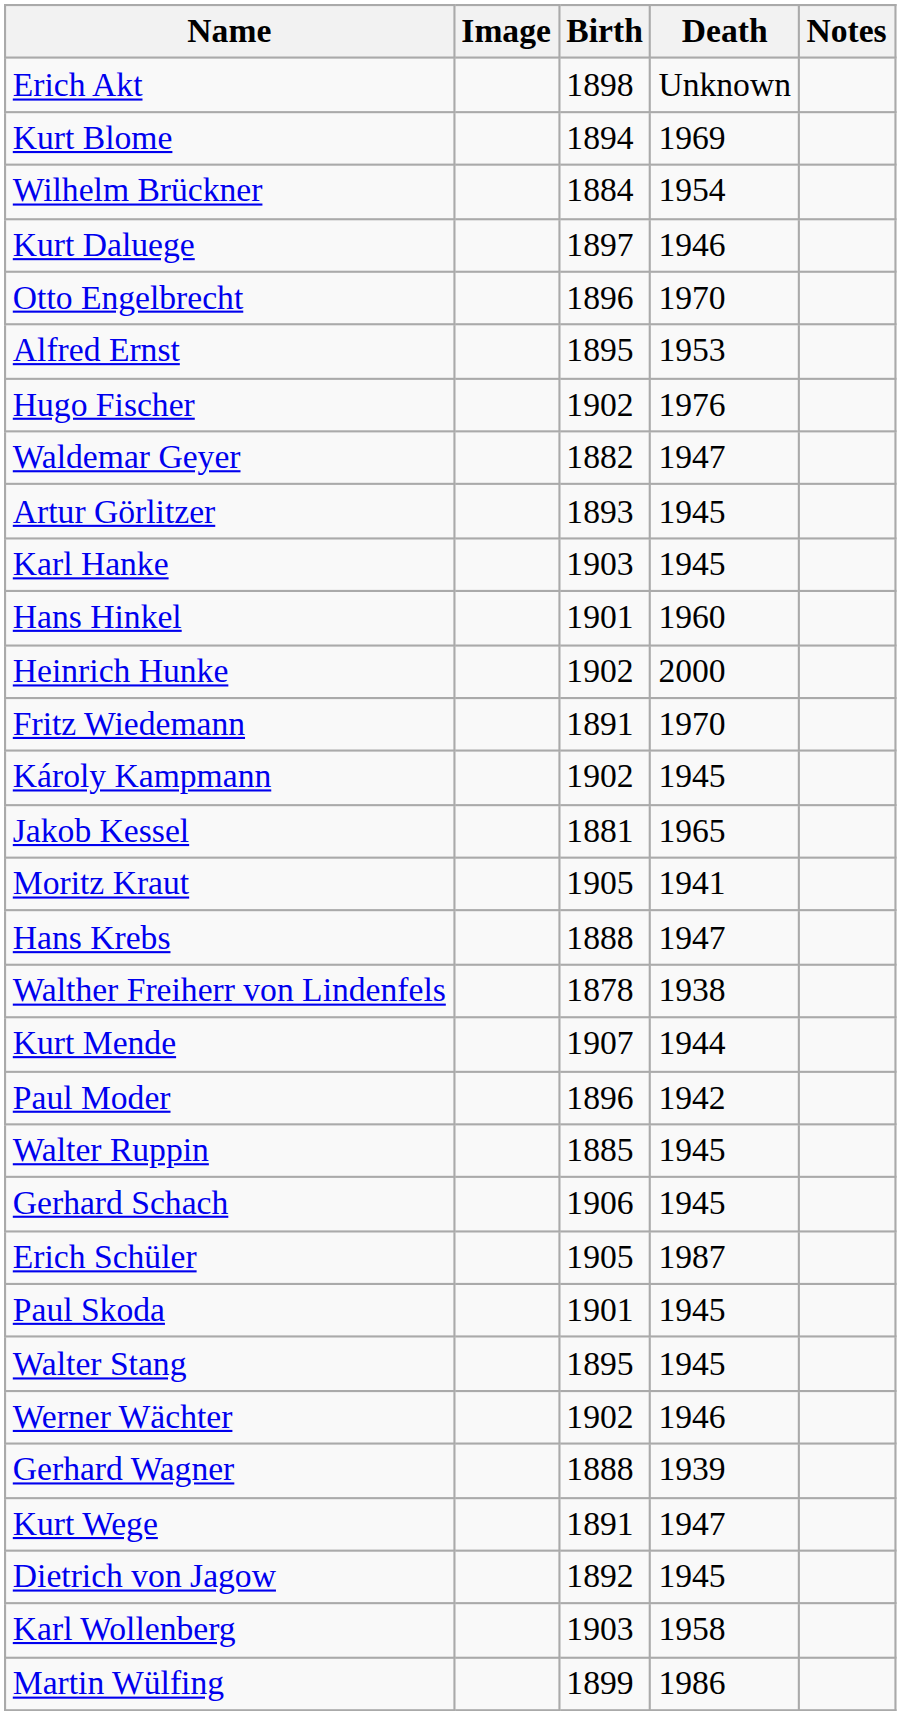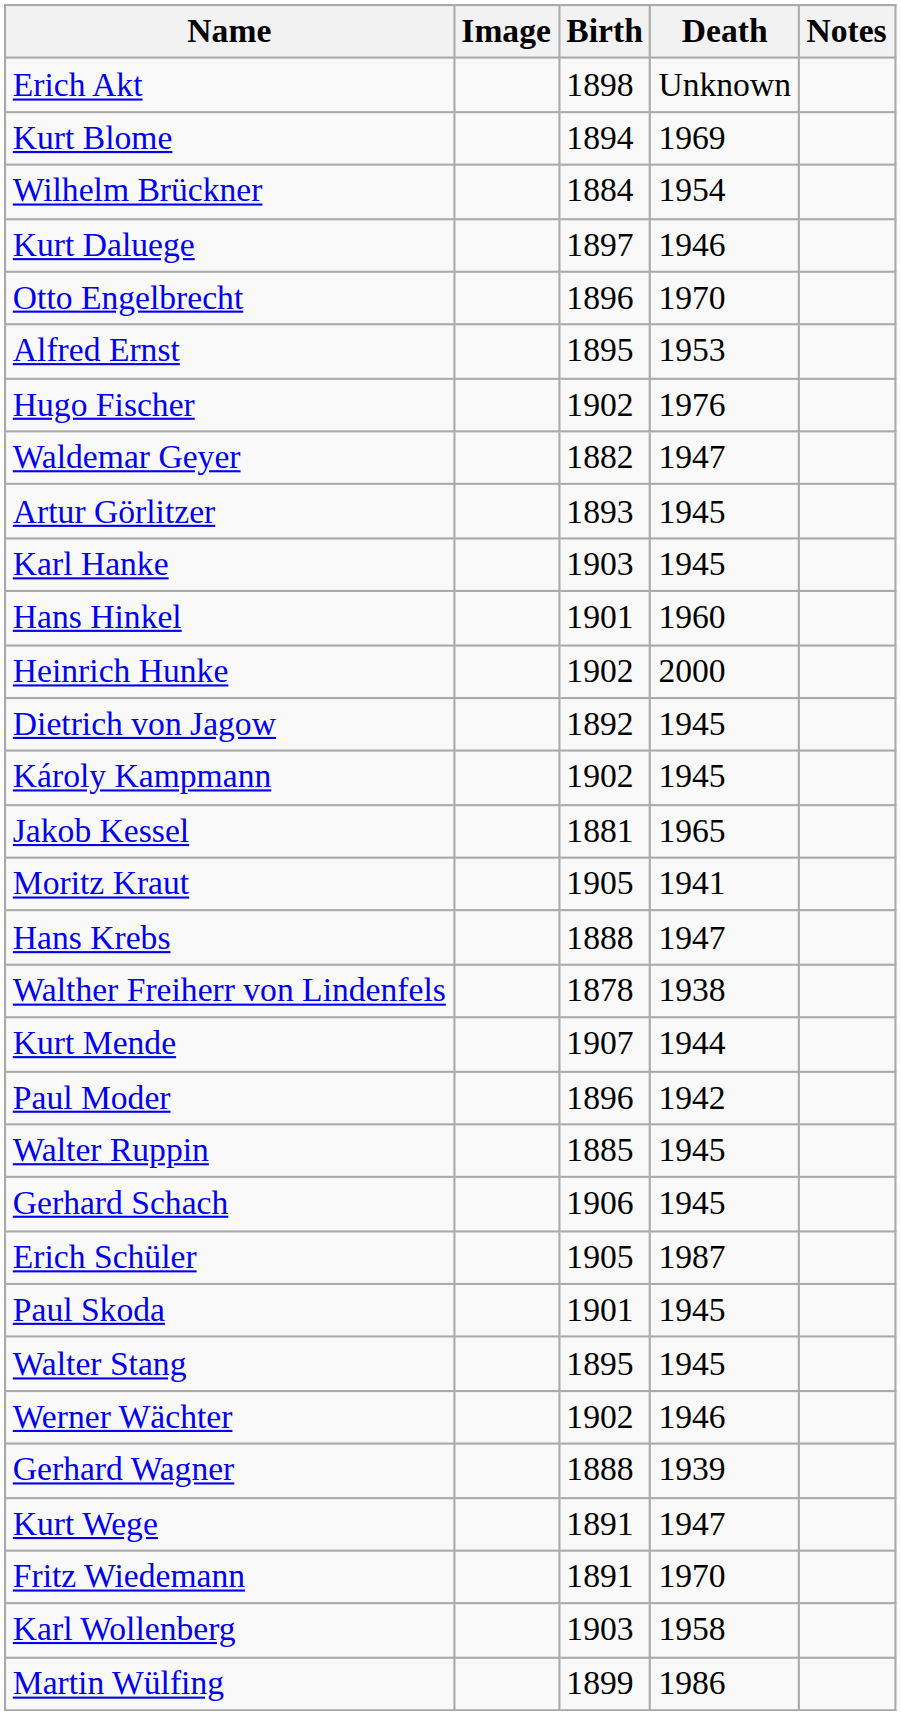rows swapped: Dietrich von Jagow <-> Fritz Wiedemann
